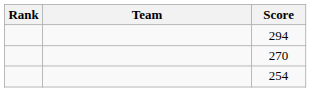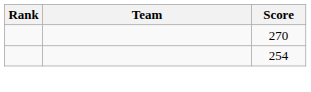- row: 294
